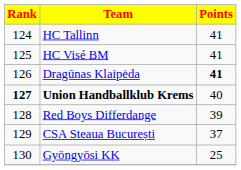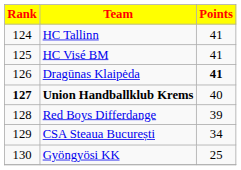CSA Steaua București | Points: 37 -> 34
